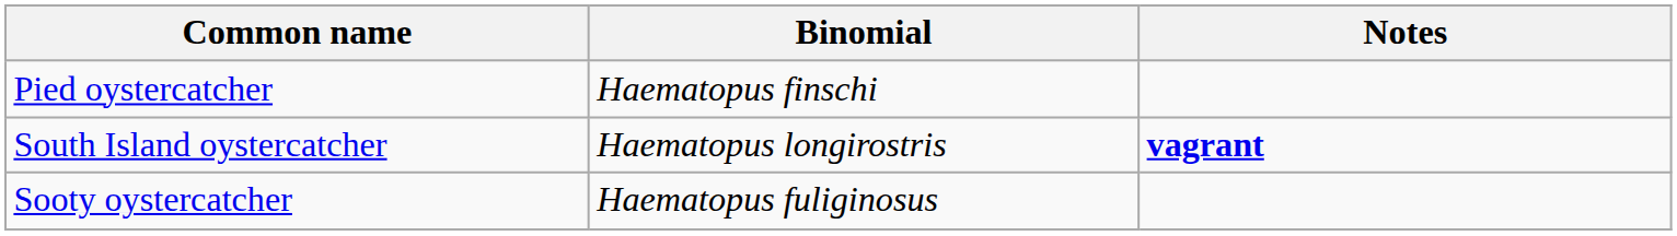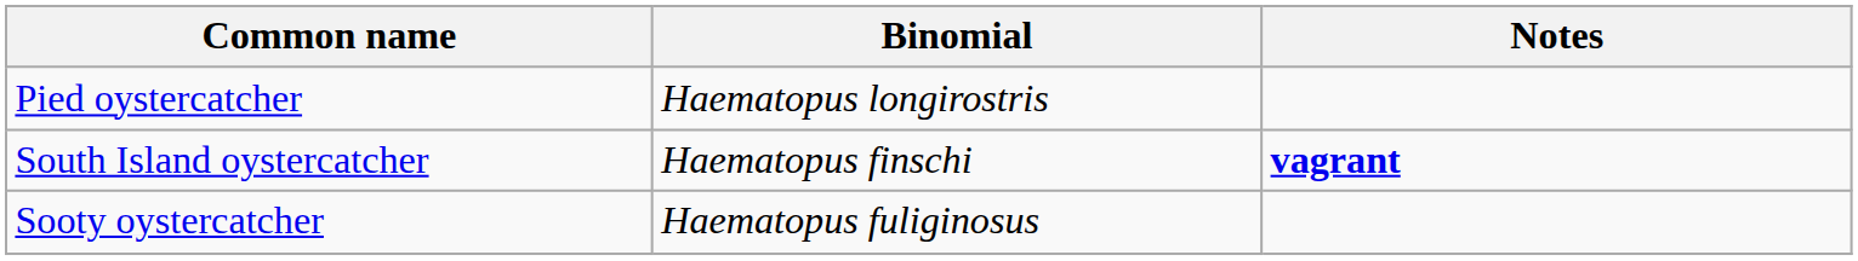Pied oystercatcher | Binomial: Haematopus finschi -> Haematopus longirostris
South Island oystercatcher | Binomial: Haematopus longirostris -> Haematopus finschi
